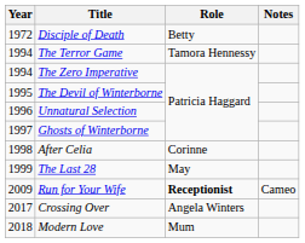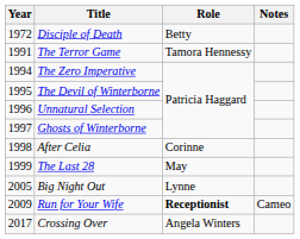The Terror Game | Year: 1994 -> 1991
+ row: 2005 | Big Night Out | Lynne
- row: 2018 | Modern Love | Mum
